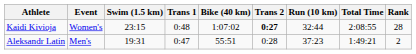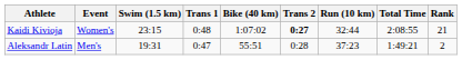Kaidi Kivioja | Rank: 28 -> 21
